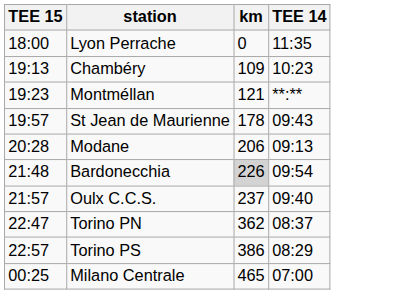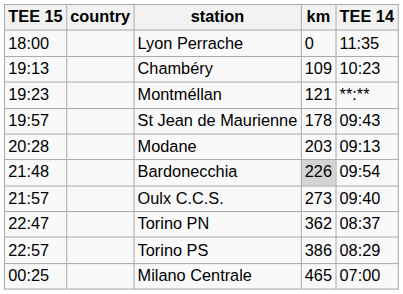+ column: country
Modane | km: 206 -> 203
Oulx C.C.S. | km: 237 -> 273
